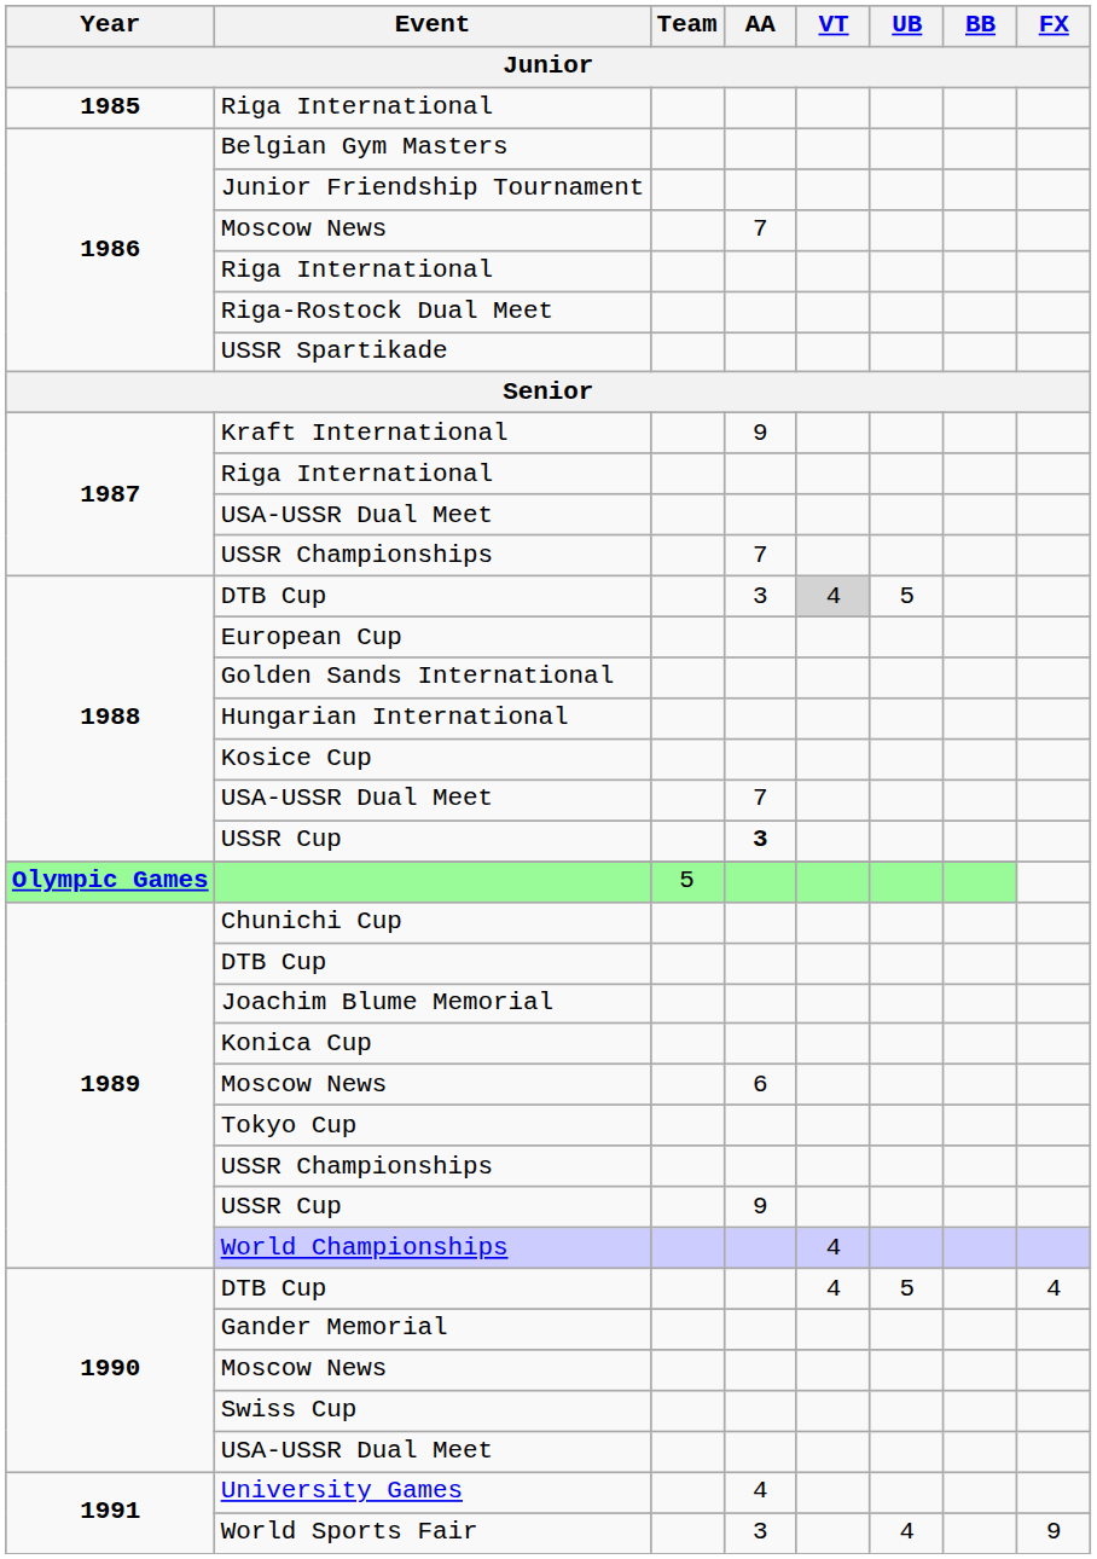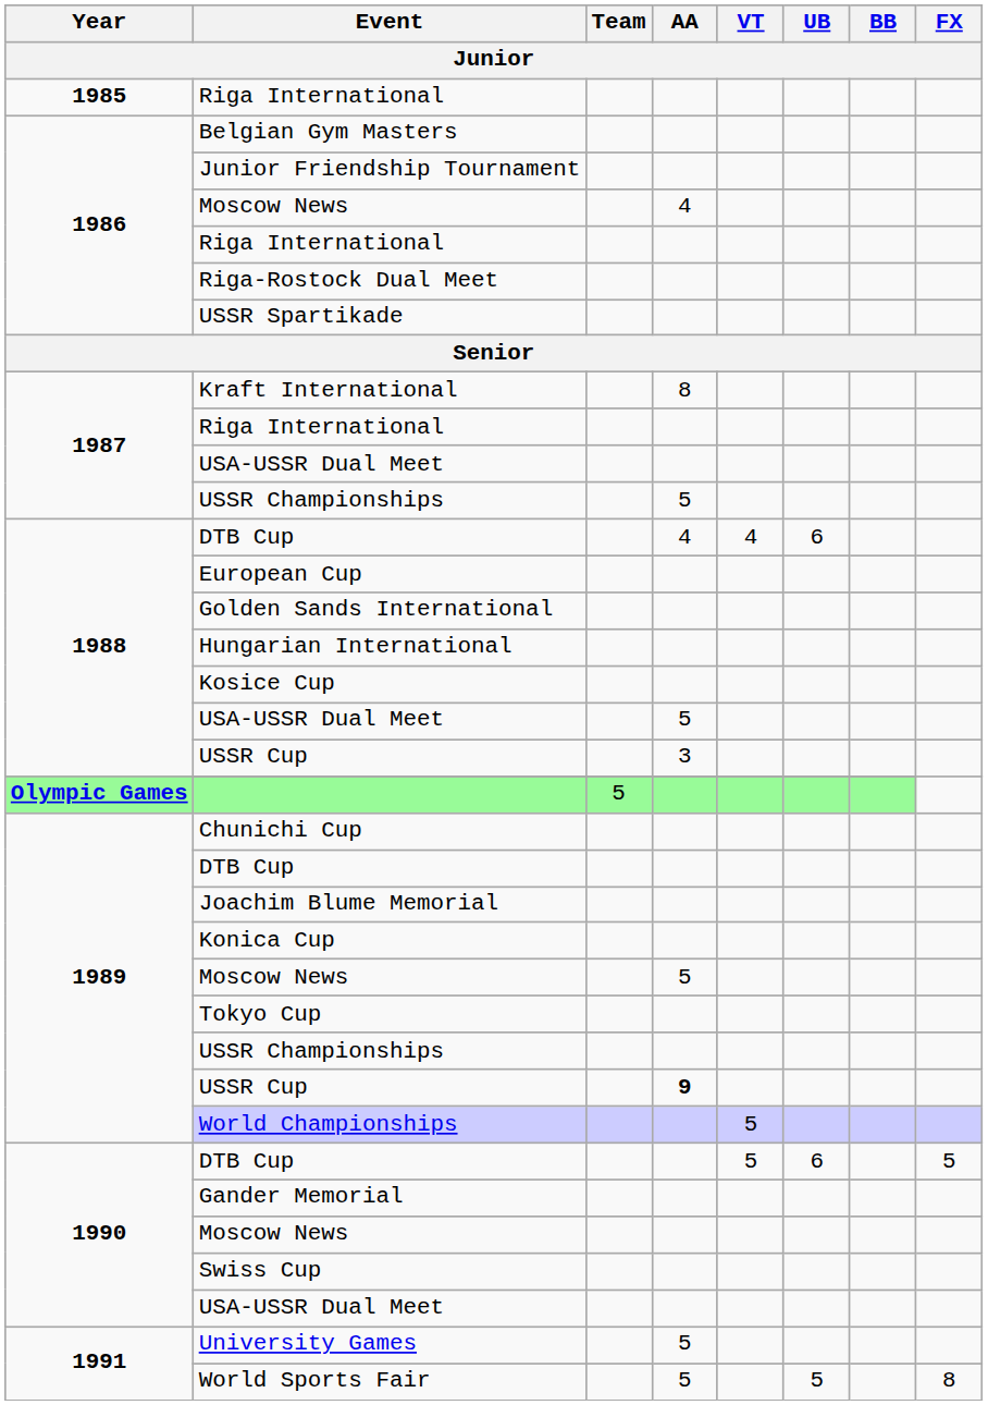1986 / Moscow News | AA: 7 -> 4
Kraft International | AA: 9 -> 8
1987 / USSR Championships | AA: 7 -> 5
1988 / DTB Cup | AA: 3 -> 4
1988 / DTB Cup | VT: lightgrey background -> no background
1988 / DTB Cup | UB: 5 -> 6
1988 / USA-USSR Dual Meet | AA: 7 -> 5
1988 / USSR Cup | AA: bold -> normal
1989 / Moscow News | AA: 6 -> 5
1989 / USSR Cup | AA: normal -> bold
World Championships | VT: 4 -> 5
1990 / DTB Cup | VT: 4 -> 5
1990 / DTB Cup | UB: 5 -> 6
1990 / DTB Cup | FX: 4 -> 5
University Games | AA: 4 -> 5
World Sports Fair | AA: 3 -> 5
World Sports Fair | UB: 4 -> 5
World Sports Fair | FX: 9 -> 8
